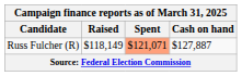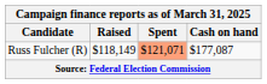Russ Fulcher (R) | Cash on hand: $127,887 -> $177,087
